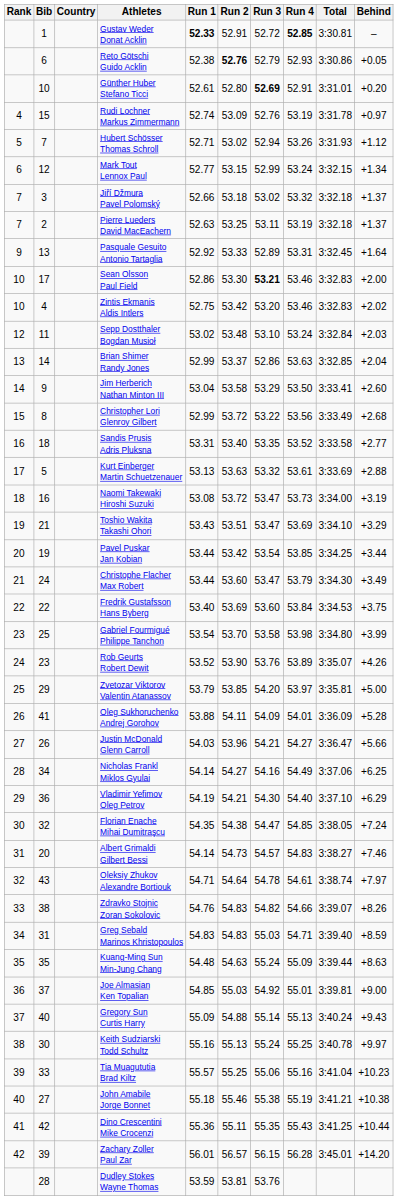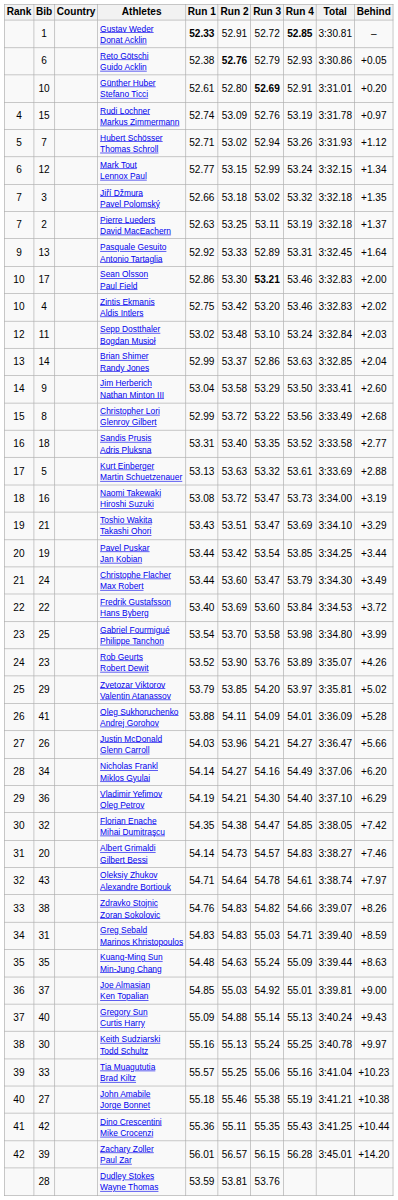Jiří Džmura Pavel Polomský | Behind: +1.37 -> +1.35
Fredrik Gustafsson Hans Byberg | Behind: +3.75 -> +3.72
Zvetozar Viktorov Valentin Atanassov | Behind: +5.00 -> +5.02
Nicholas Frankl Miklos Gyulai | Behind: +6.25 -> +6.20
Florian Enache Mihai Dumitraşcu | Behind: +7.24 -> +7.42
